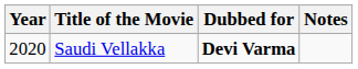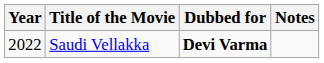Saudi Vellakka | Year: 2020 -> 2022
